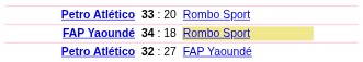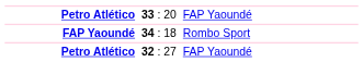33 : 20 | column 3: Rombo Sport -> FAP Yaoundé
34 : 18 | column 3: khaki background -> no background
